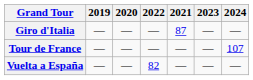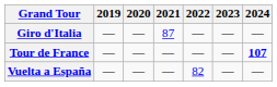columns swapped: 2021 <-> 2022
Tour de France | 2024: normal -> bold
